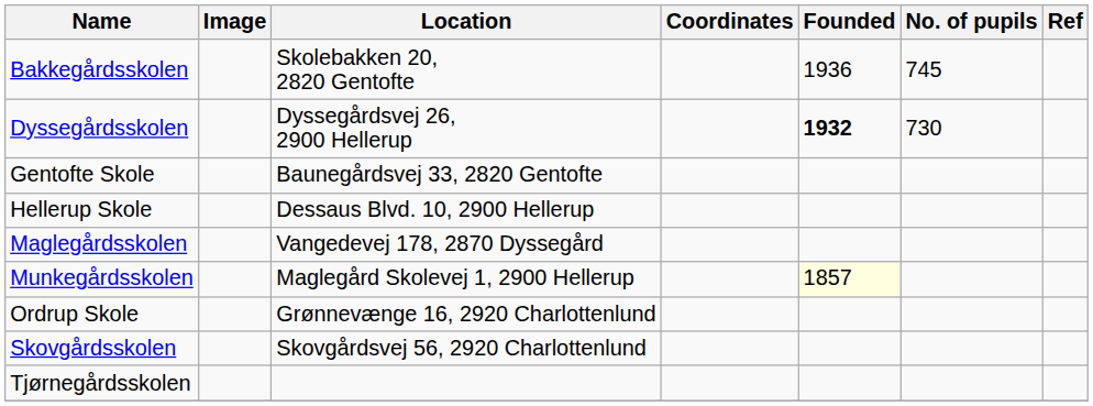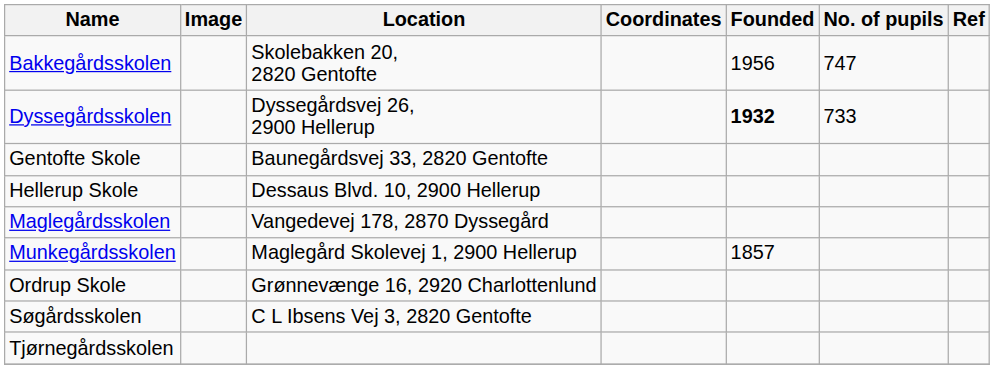Bakkegårdsskolen | Founded: 1936 -> 1956
Bakkegårdsskolen | No. of pupils: 745 -> 747
Dyssegårdsskolen | No. of pupils: 730 -> 733
Munkegårdsskolen | Founded: lightyellow background -> no background
- row: Skovgårdsskolen | Skovgårdsvej 56, 2920 Charlottenlund
+ row: Søgårdsskolen | C L Ibsens Vej 3, 2820 Gentofte
